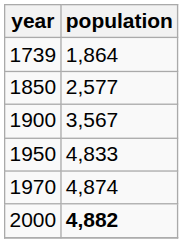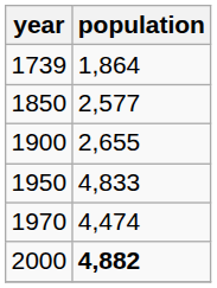1900 | population: 3,567 -> 2,655
1970 | population: 4,874 -> 4,474
